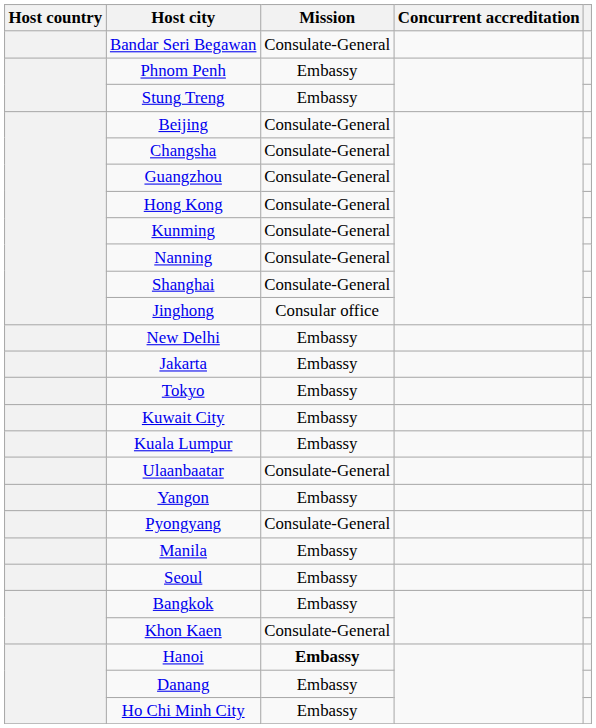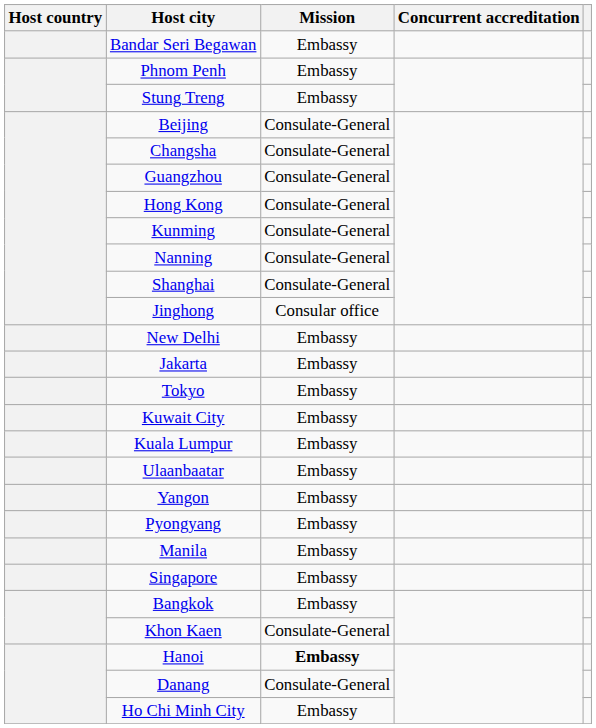Bandar Seri Begawan | Mission: Consulate-General -> Embassy
Ulaanbaatar | Mission: Consulate-General -> Embassy
Pyongyang | Mission: Consulate-General -> Embassy
+ row: Singapore | Embassy
- row: Seoul | Embassy
Danang | Mission: Embassy -> Consulate-General
